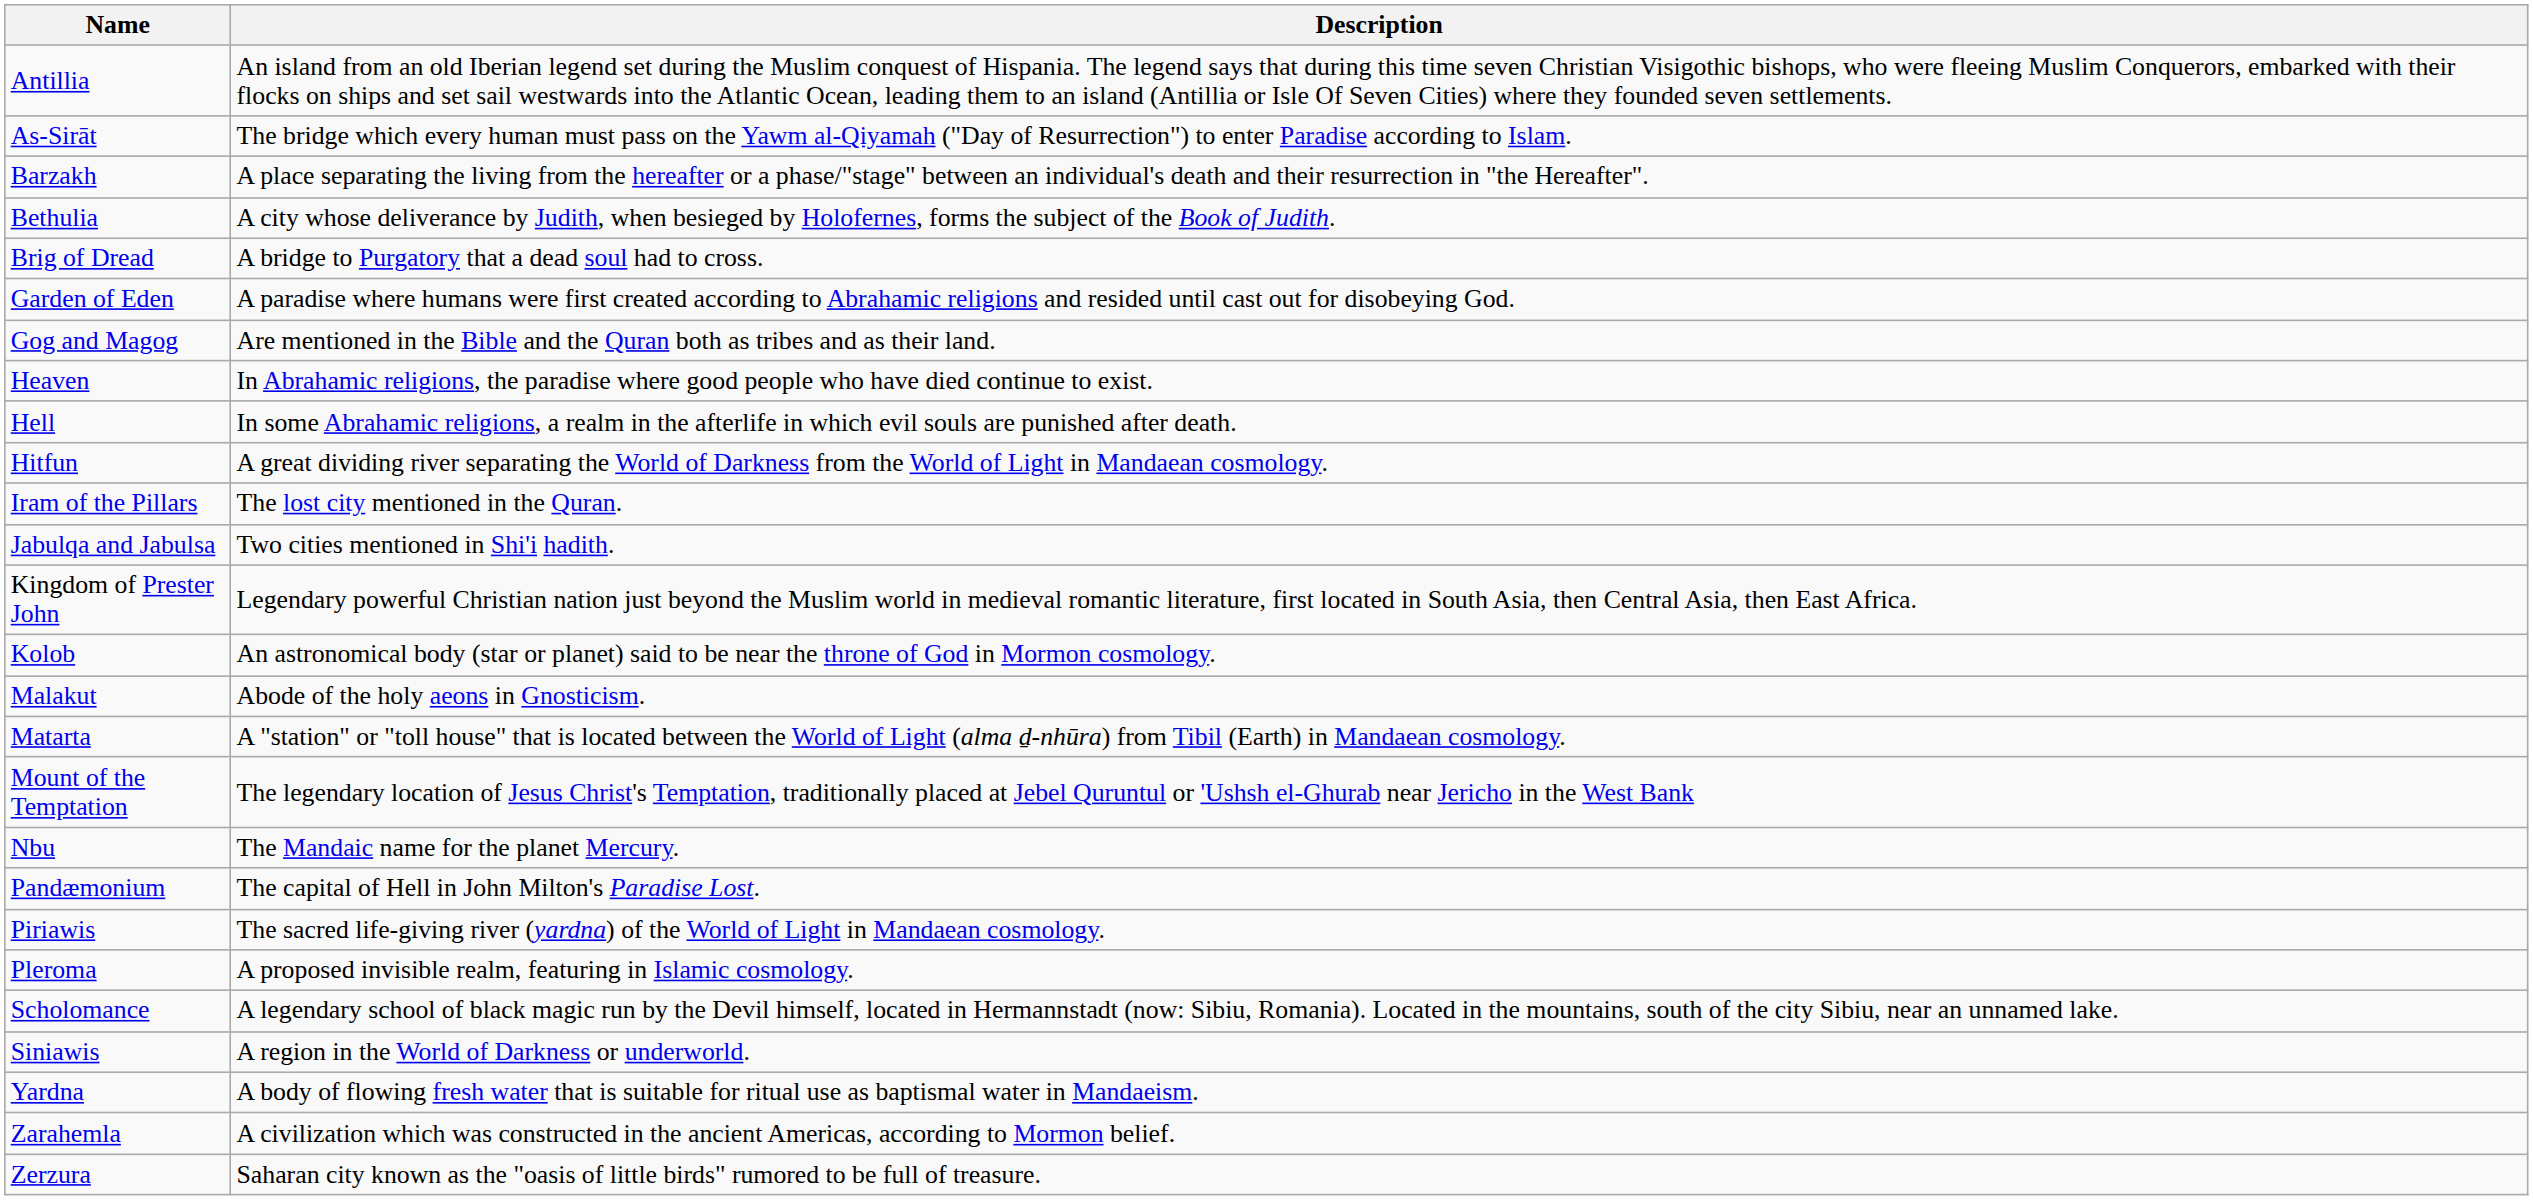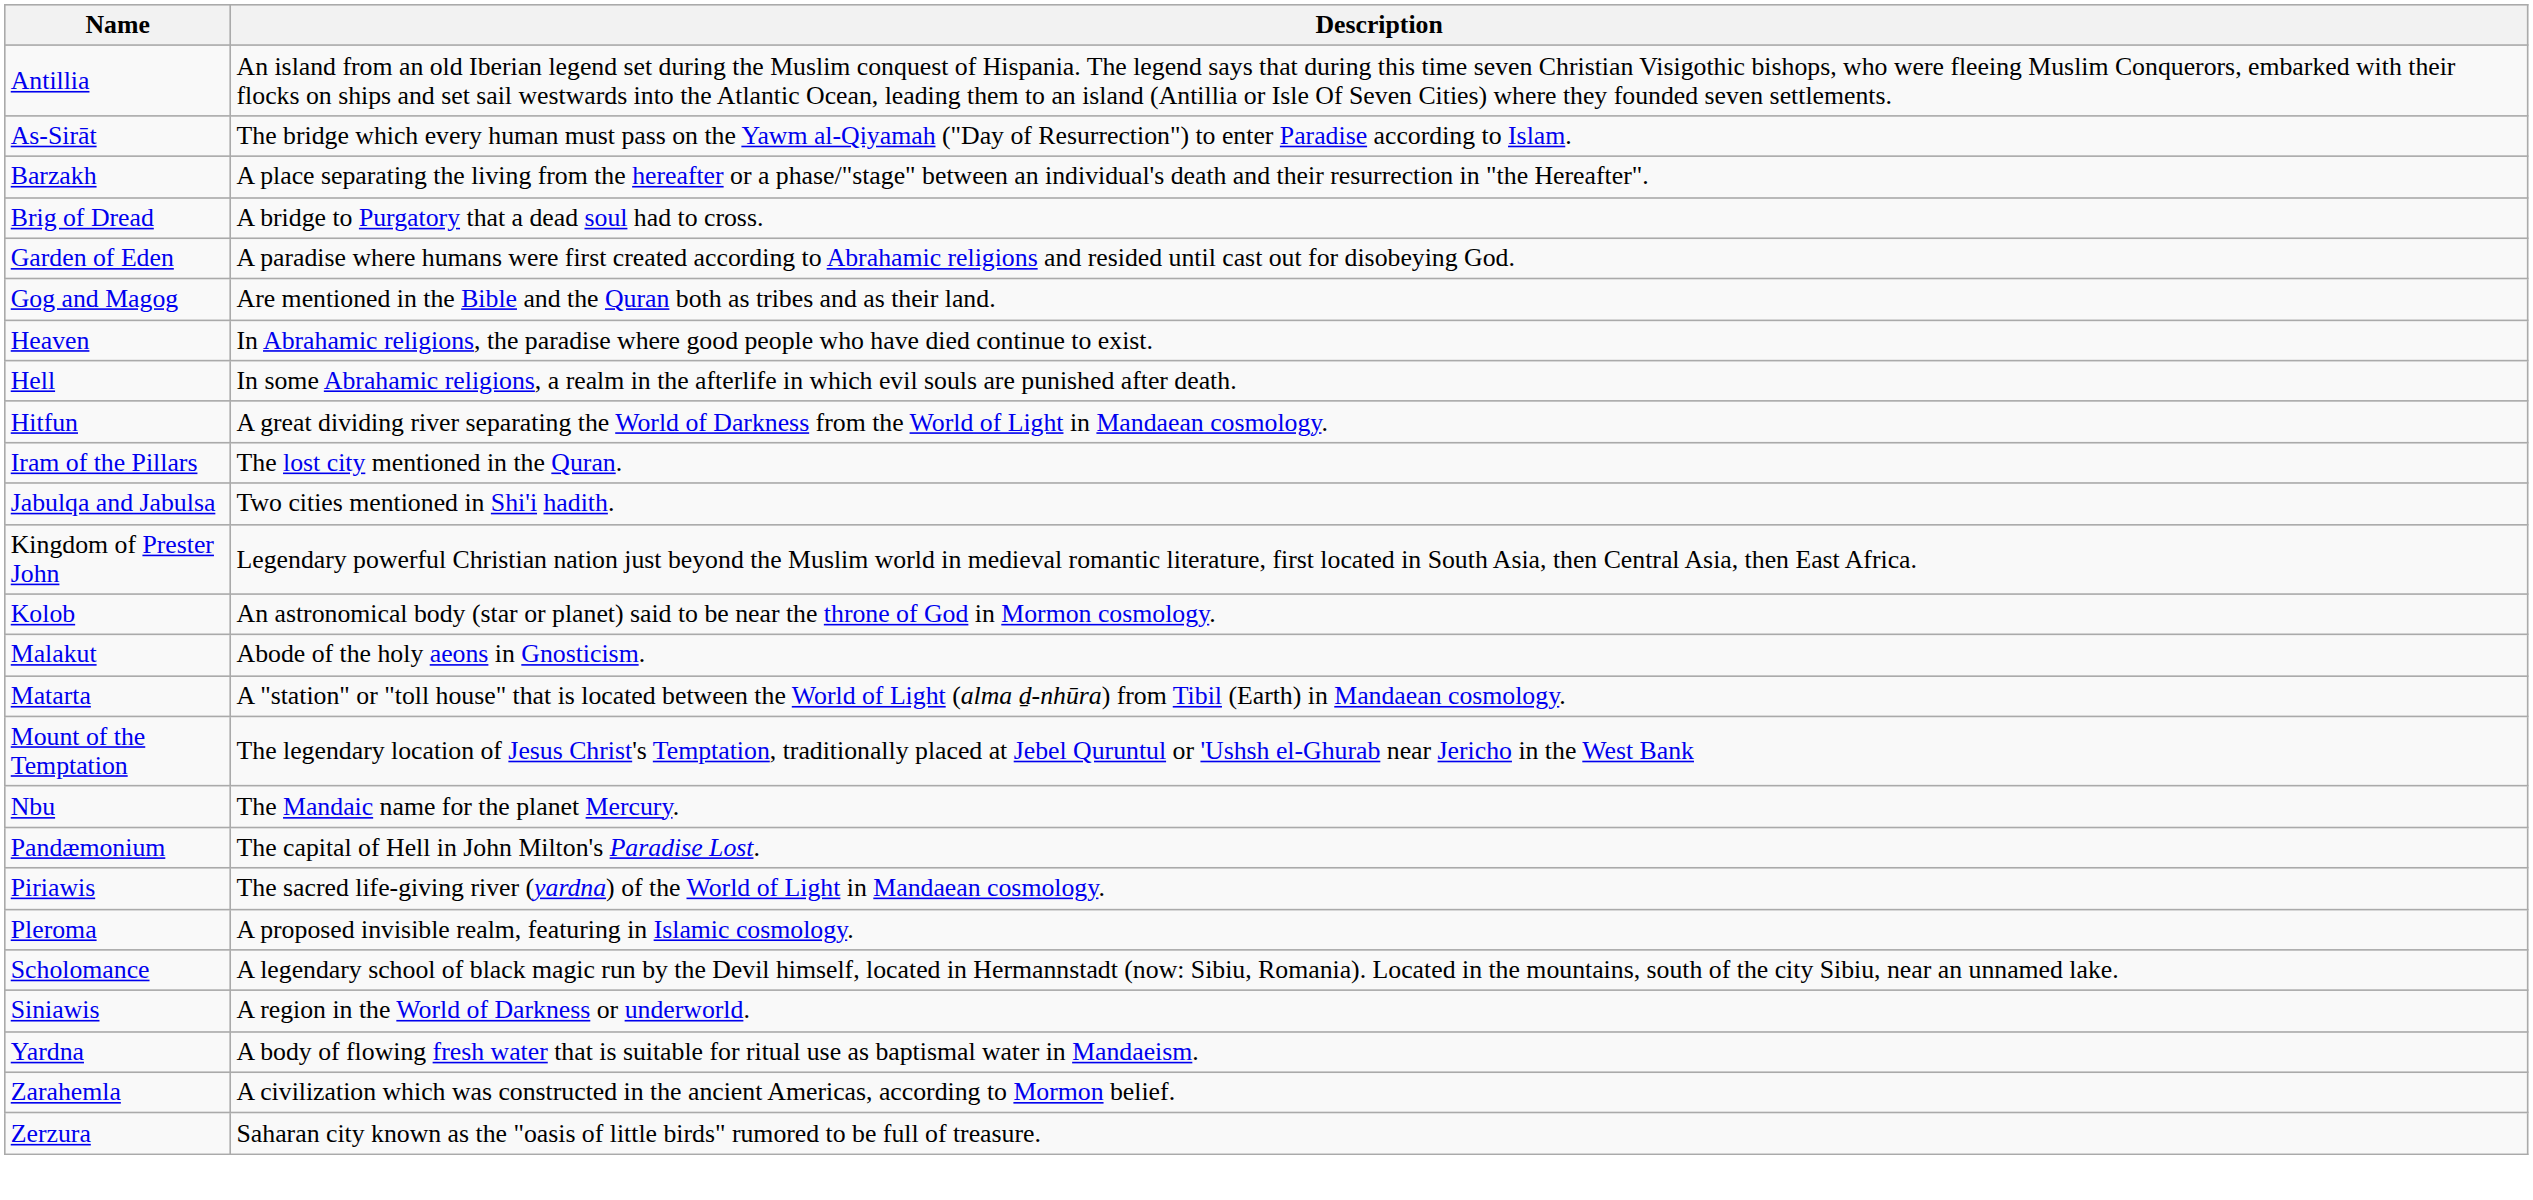- row: Bethulia | A city whose deliverance by Judith, when besieged by Holofernes, forms the subject of the Book of Judith.
